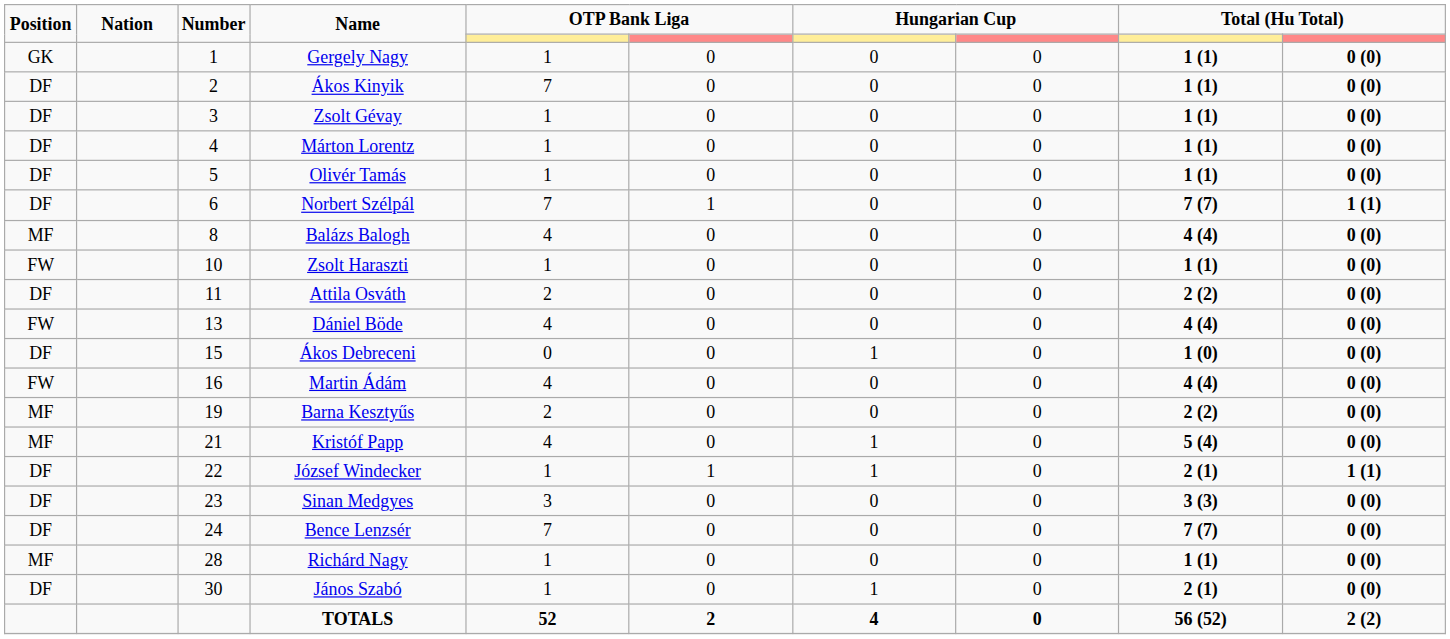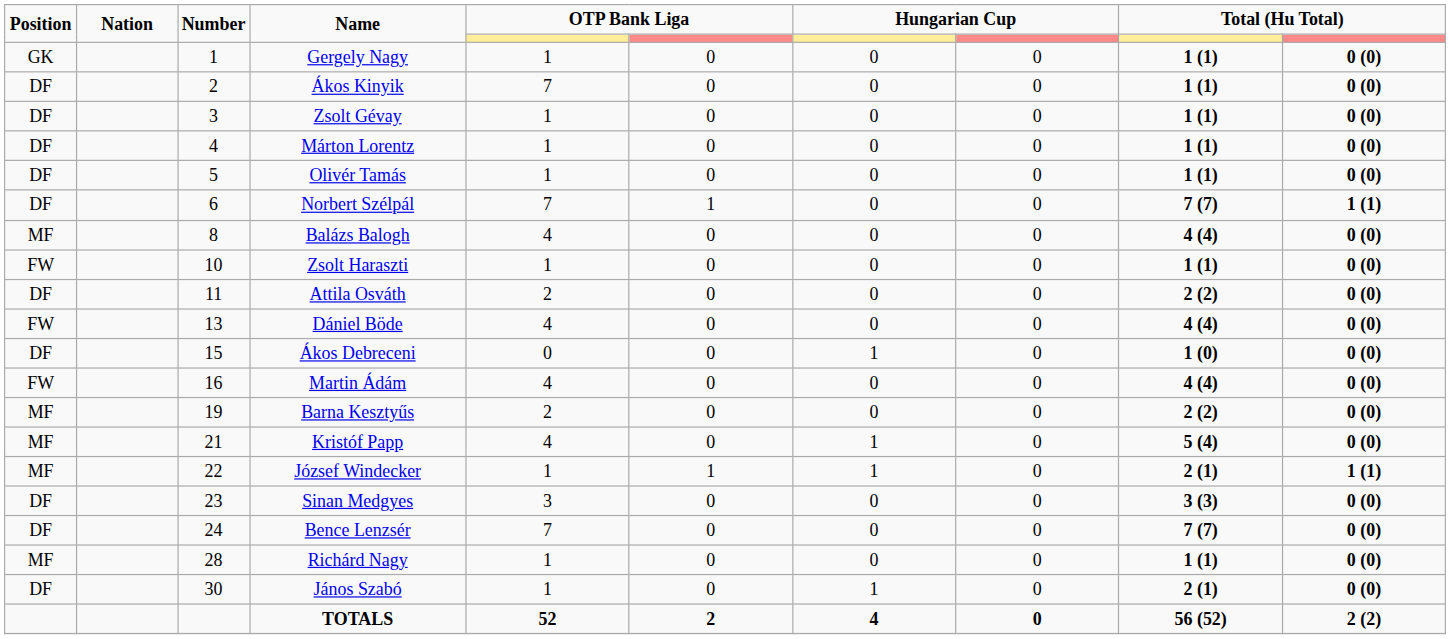József Windecker | Position: DF -> MF
